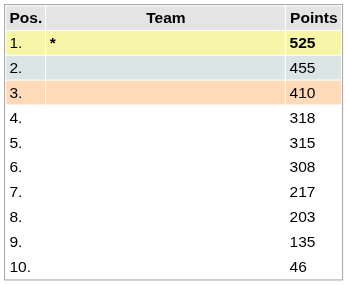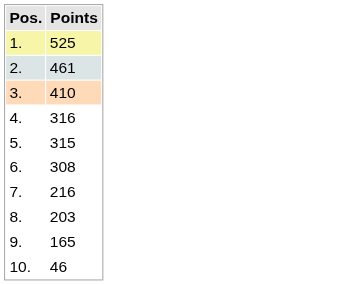- column: Team | *
1. | Points: bold -> normal
2. | Points: 455 -> 461
4. | Points: 318 -> 316
7. | Points: 217 -> 216
9. | Points: 135 -> 165
